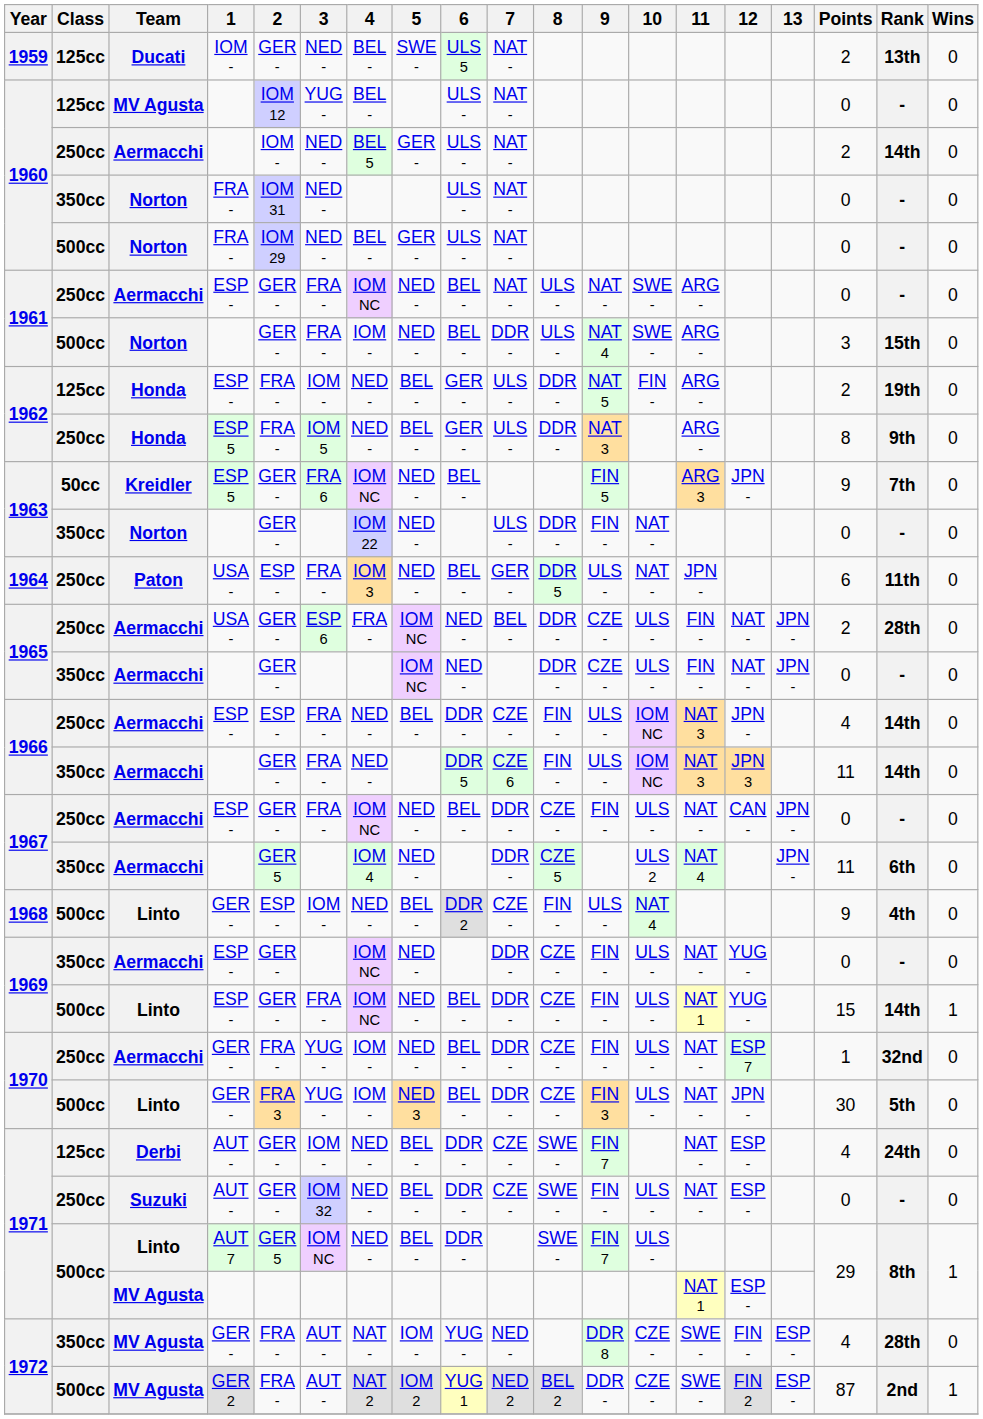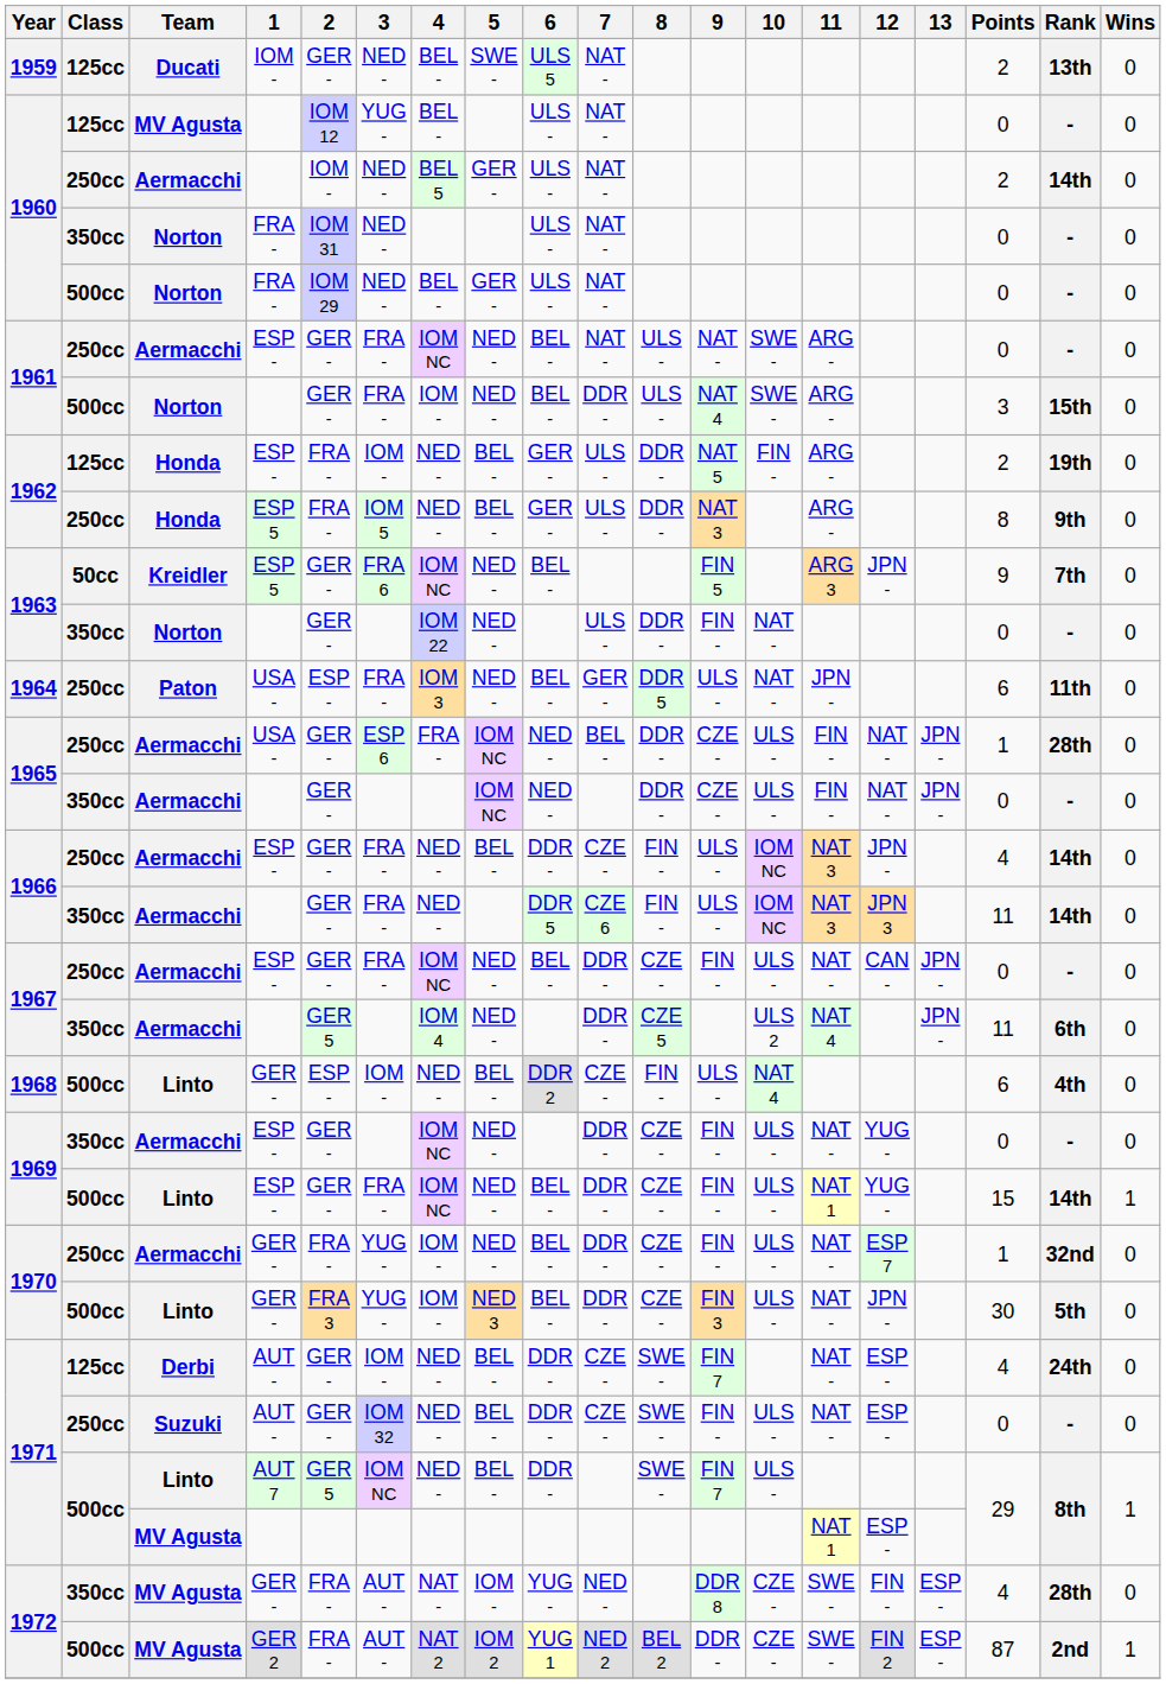1965 / 250cc | Points: 2 -> 1
1966 / 250cc | 2: ESP - -> GER -
1968 | Points: 9 -> 6
